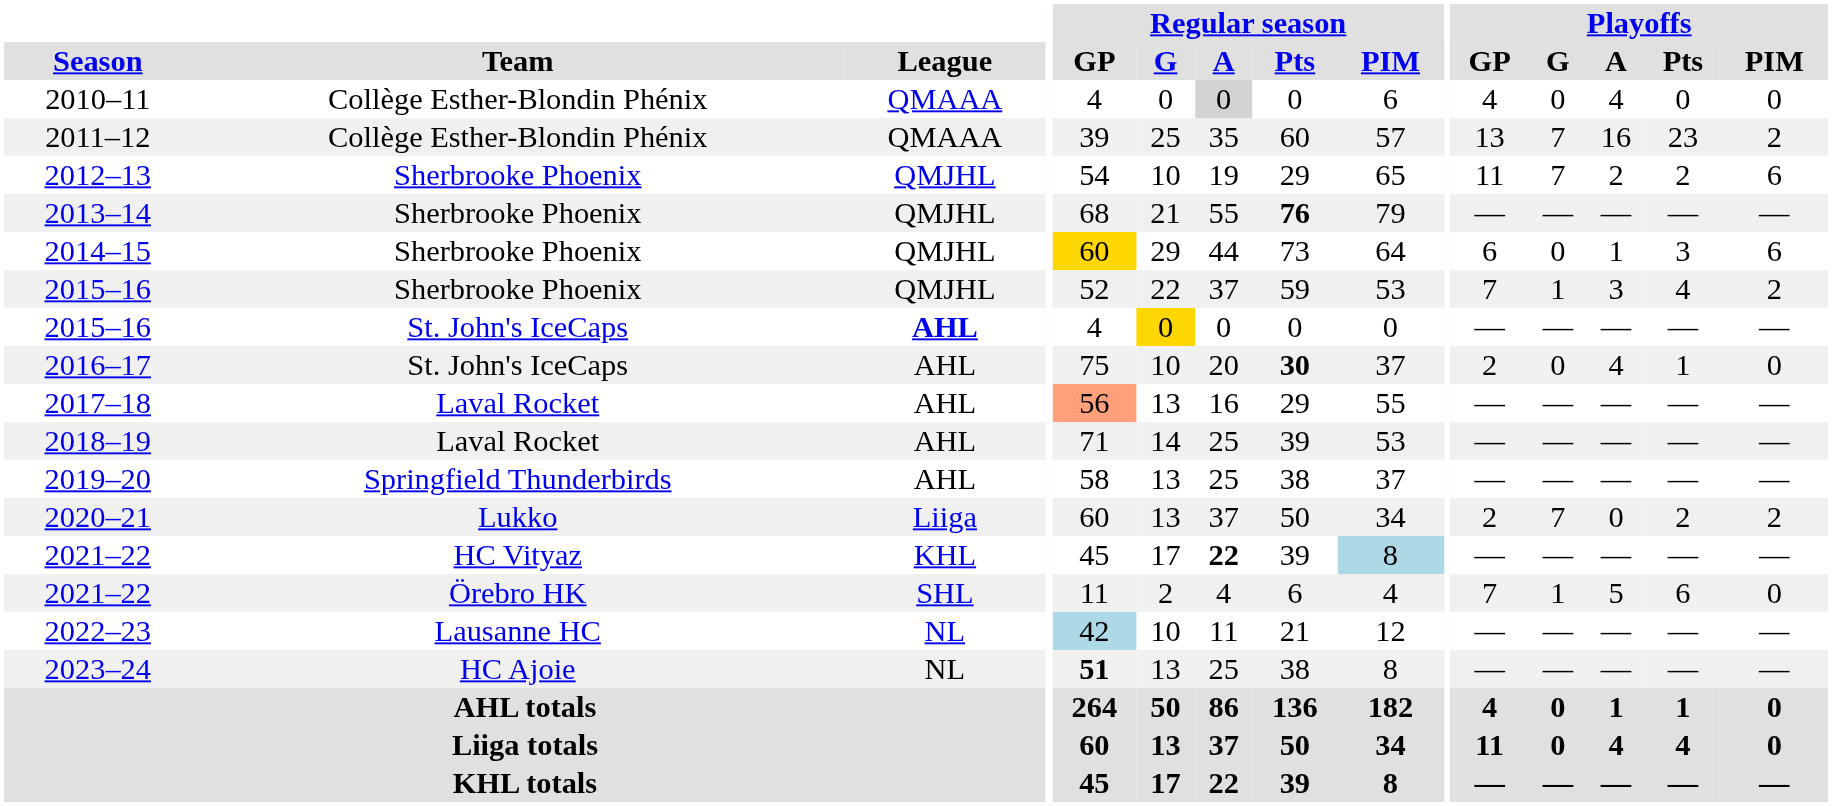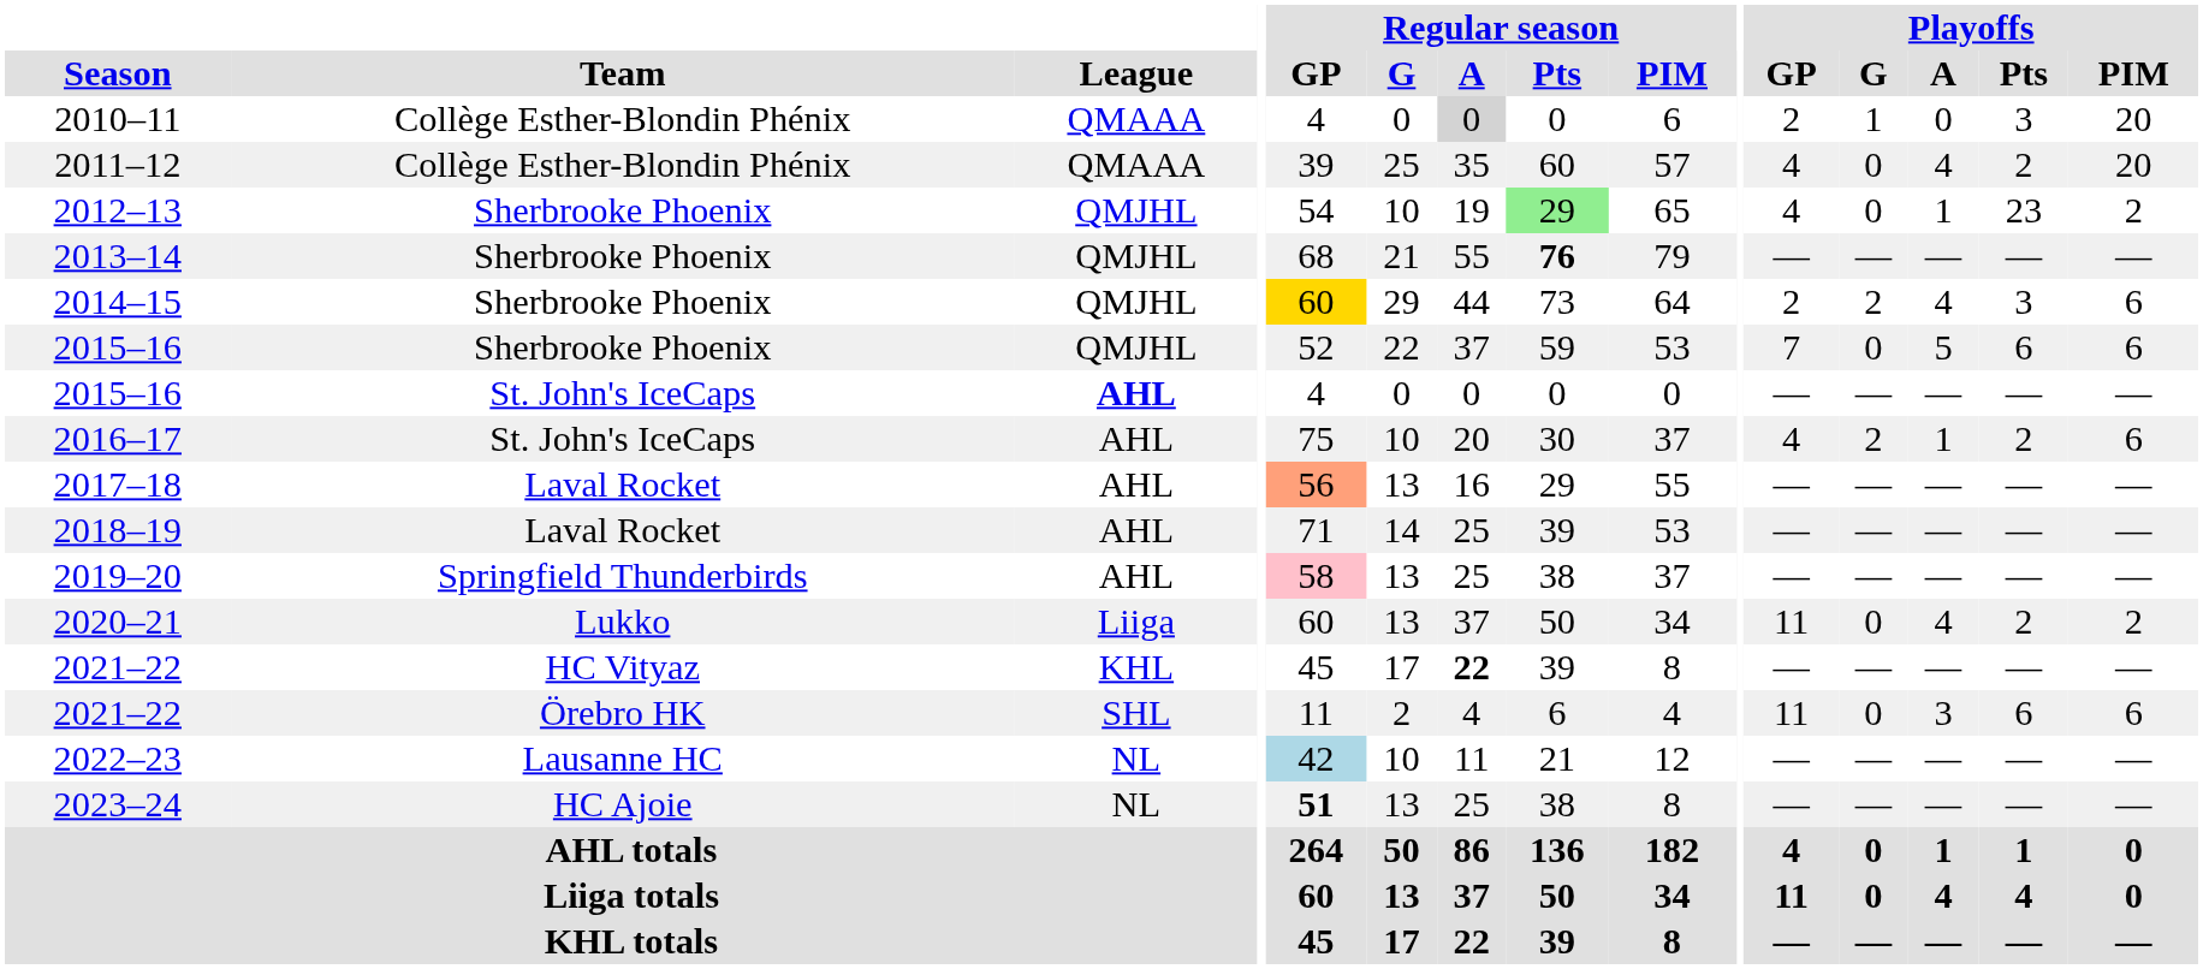2010–11 | Playoffs / GP: 4 -> 2
2010–11 | Playoffs / G: 0 -> 1
2010–11 | Playoffs / A: 4 -> 0
2010–11 | Playoffs / Pts: 0 -> 3
2010–11 | Playoffs / PIM: 0 -> 20
2011–12 | Playoffs / GP: 13 -> 4
2011–12 | Playoffs / G: 7 -> 0
2011–12 | Playoffs / A: 16 -> 4
2011–12 | Playoffs / Pts: 23 -> 2
2011–12 | Playoffs / PIM: 2 -> 20
2012–13 | Regular season / Pts: no background -> lightgreen background
2012–13 | Playoffs / GP: 11 -> 4
2012–13 | Playoffs / G: 7 -> 0
2012–13 | Playoffs / A: 2 -> 1
2012–13 | Playoffs / Pts: 2 -> 23
2012–13 | Playoffs / PIM: 6 -> 2
2014–15 | Playoffs / GP: 6 -> 2
2014–15 | Playoffs / G: 0 -> 2
2014–15 | Playoffs / A: 1 -> 4
2015–16 / Sherbrooke Phoenix | Playoffs / G: 1 -> 0
2015–16 / Sherbrooke Phoenix | Playoffs / A: 3 -> 5
2015–16 / Sherbrooke Phoenix | Playoffs / Pts: 4 -> 6
2015–16 / Sherbrooke Phoenix | Playoffs / PIM: 2 -> 6
2015–16 / St. John's IceCaps | Regular season / G: gold background -> no background
2016–17 | Regular season / Pts: bold -> normal
2016–17 | Playoffs / GP: 2 -> 4
2016–17 | Playoffs / G: 0 -> 2
2016–17 | Playoffs / A: 4 -> 1
2016–17 | Playoffs / Pts: 1 -> 2
2016–17 | Playoffs / PIM: 0 -> 6
2019–20 | Regular season / GP: no background -> pink background
2020–21 | Playoffs / GP: 2 -> 11
2020–21 | Playoffs / G: 7 -> 0
2020–21 | Playoffs / A: 0 -> 4
2021–22 / HC Vityaz | Regular season / PIM: lightblue background -> no background
2021–22 / Örebro HK | Playoffs / GP: 7 -> 11
2021–22 / Örebro HK | Playoffs / G: 1 -> 0
2021–22 / Örebro HK | Playoffs / A: 5 -> 3
2021–22 / Örebro HK | Playoffs / PIM: 0 -> 6
